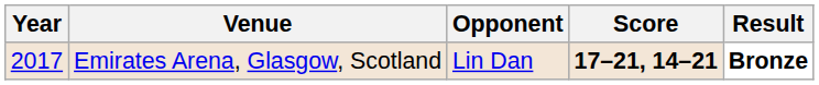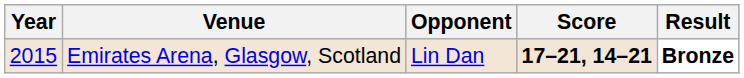Emirates Arena, Glasgow, Scotland | Year: 2017 -> 2015
